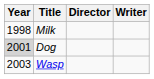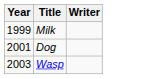- column: Director
Milk | Year: 1998 -> 1999
Dog | Year: lightgrey background -> no background
